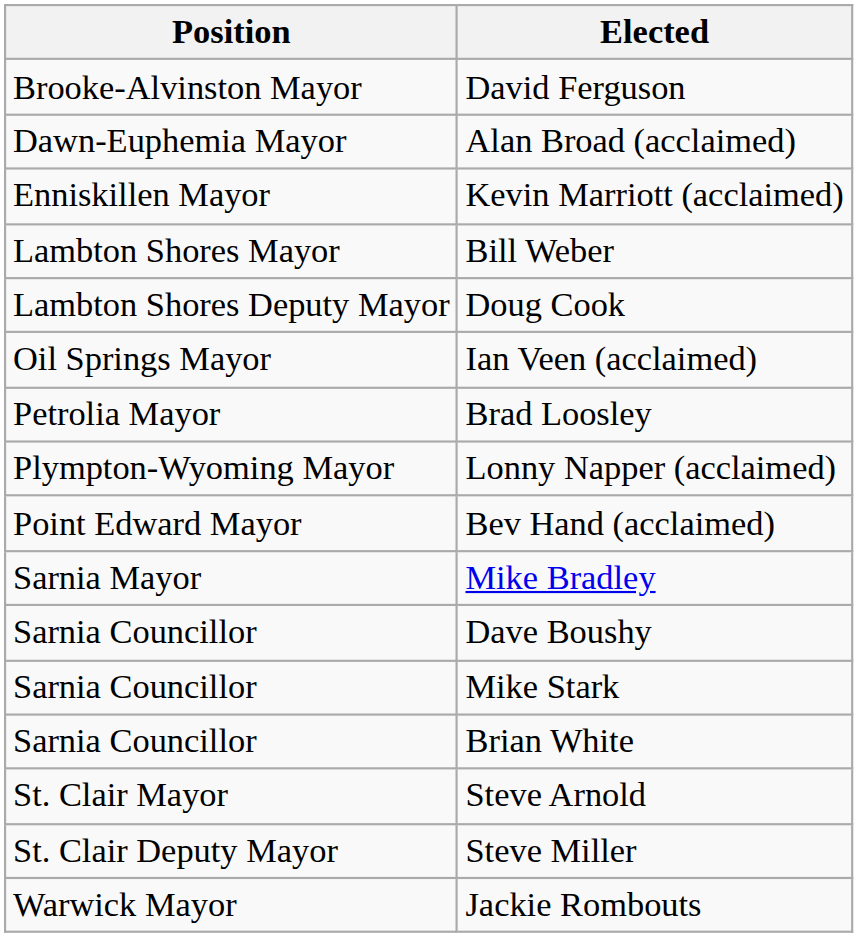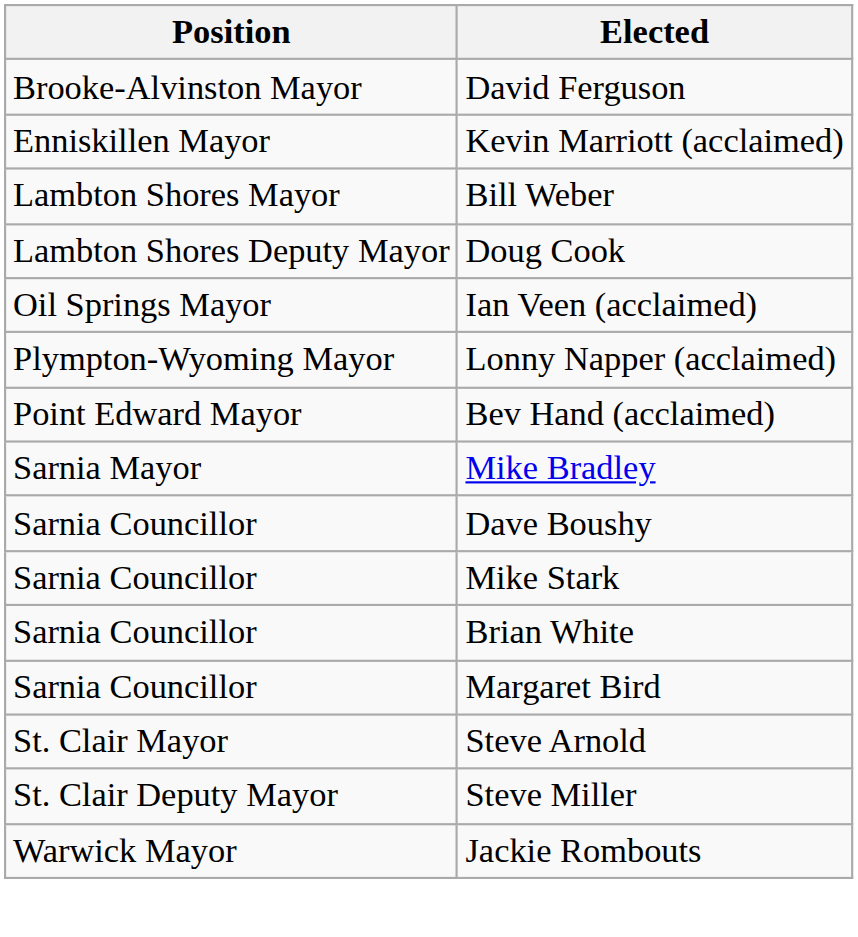- row: Dawn-Euphemia Mayor | Alan Broad (acclaimed)
- row: Petrolia Mayor | Brad Loosley
+ row: Sarnia Councillor | Margaret Bird
